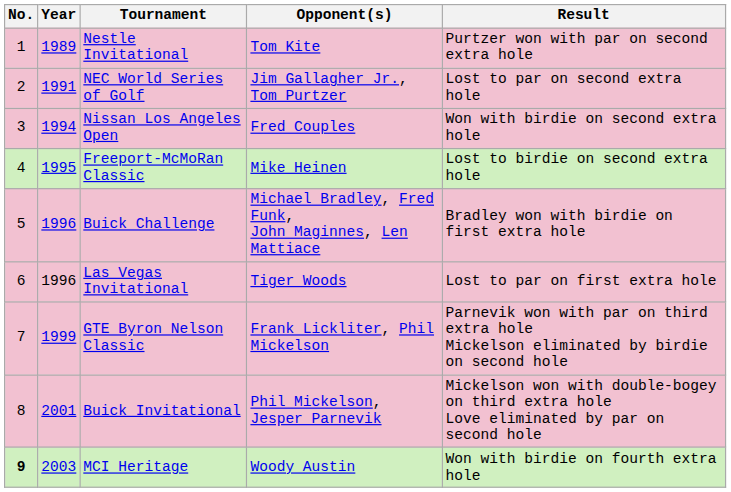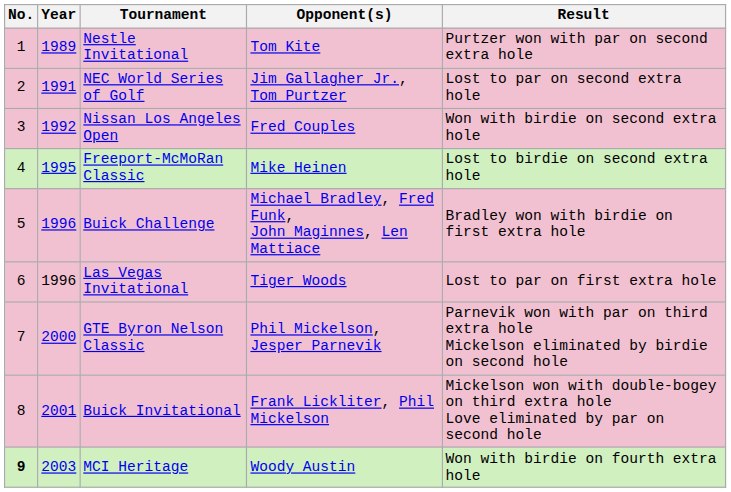Nissan Los Angeles Open | Year: 1994 -> 1992
GTE Byron Nelson Classic | Year: 1999 -> 2000
GTE Byron Nelson Classic | Opponent(s): Frank Lickliter, Phil Mickelson -> Phil Mickelson, Jesper Parnevik
Buick Invitational | Opponent(s): Phil Mickelson, Jesper Parnevik -> Frank Lickliter, Phil Mickelson
